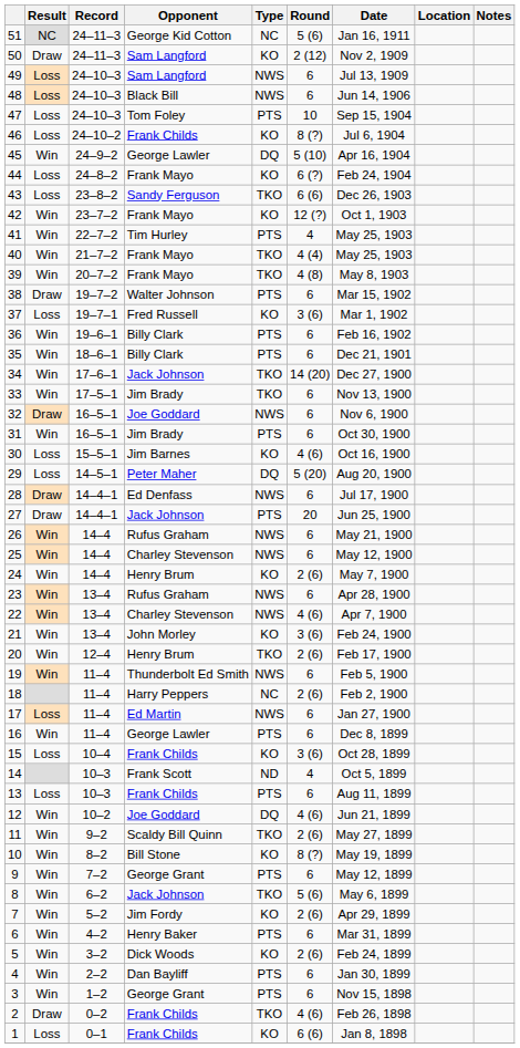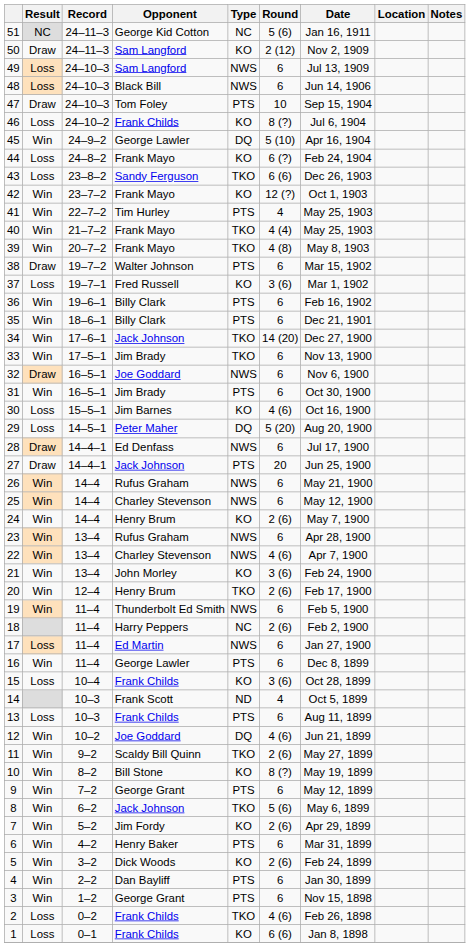47 | Result: Loss -> Draw
2 | Result: Draw -> Loss
